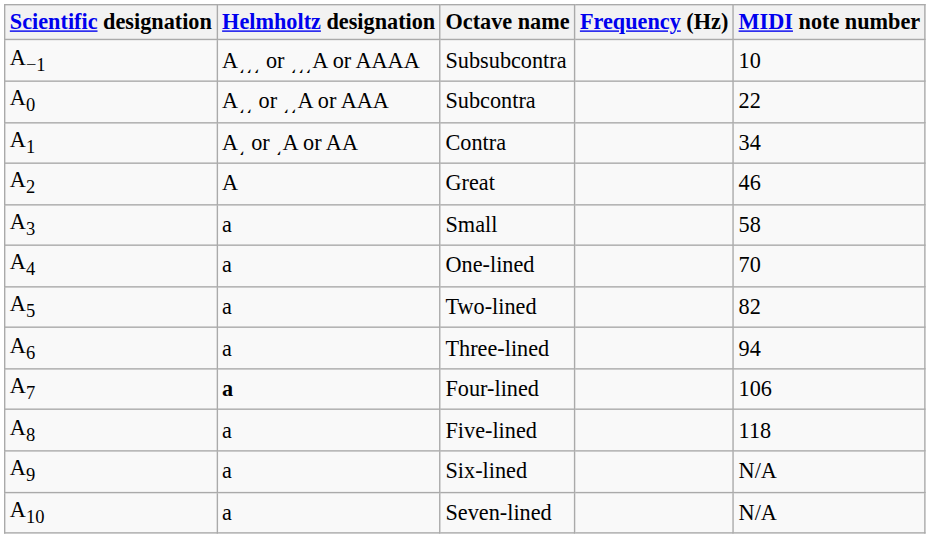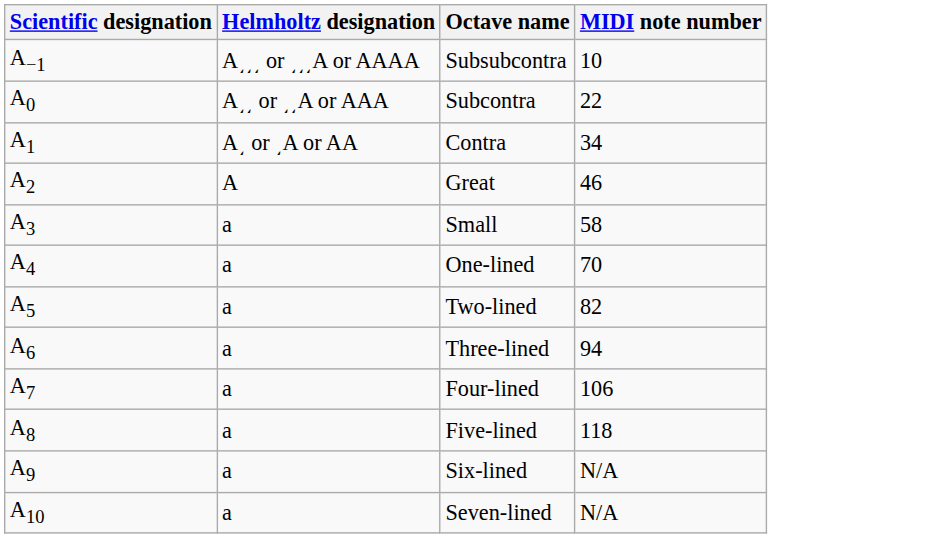- column: Frequency (Hz)
Four-lined | Helmholtz designation: bold -> normal
